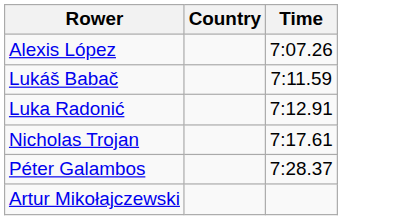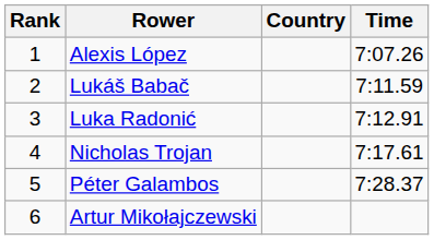+ column: Rank | 1 | 2 | 3 | 4 | 5 | 6
